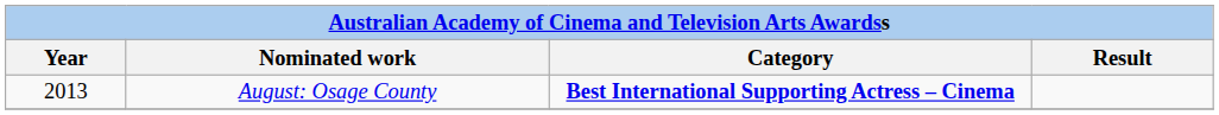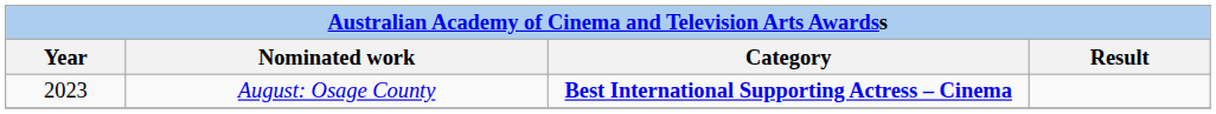August: Osage County | Year: 2013 -> 2023
